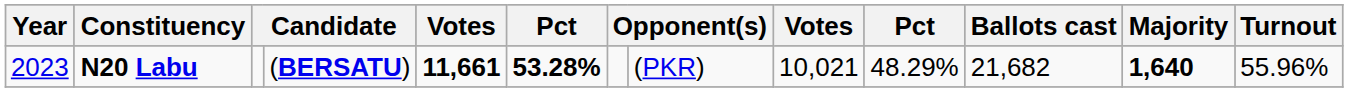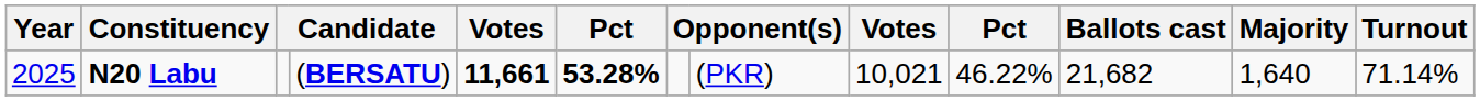N20 Labu | Year: 2023 -> 2025
N20 Labu | column 10: 48.29% -> 46.22%
N20 Labu | Majority: bold -> normal
N20 Labu | Turnout: 55.96% -> 71.14%
